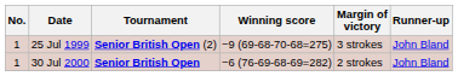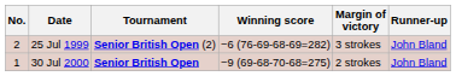25 Jul 1999 | No.: 1 -> 2
25 Jul 1999 | Winning score: −9 (69-68-70-68=275) -> −6 (76-69-68-69=282)
30 Jul 2000 | Winning score: −6 (76-69-68-69=282) -> −9 (69-68-70-68=275)
